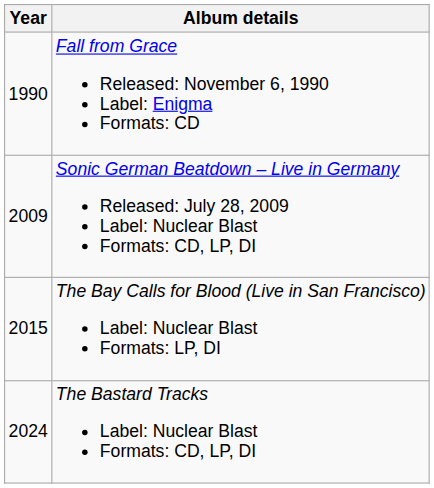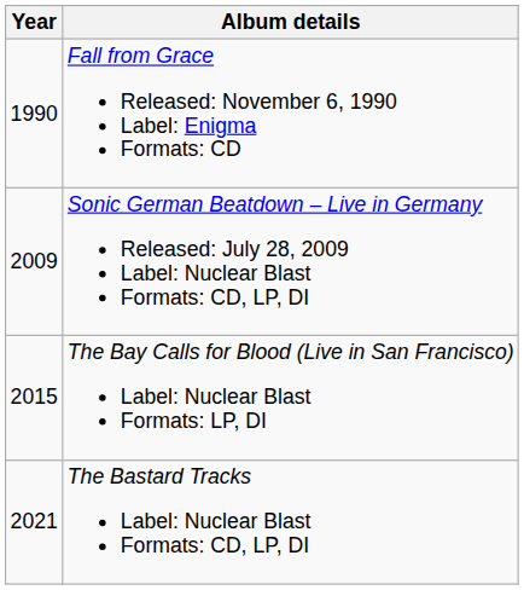The Bastard Tracks Label: Nuclear Blast Formats: CD, LP, DI | Year: 2024 -> 2021
